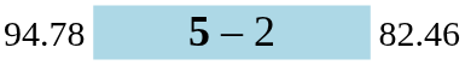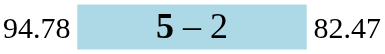94.78 | column 3: 82.46 -> 82.47
